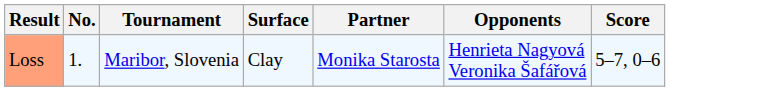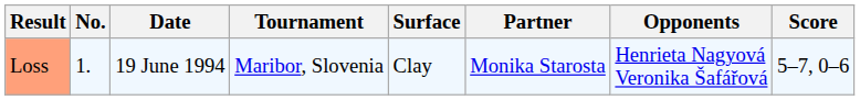+ column: Date | 19 June 1994
